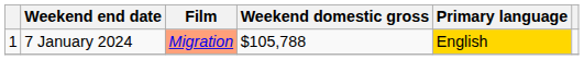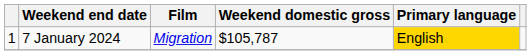7 January 2024 | Film: lightsalmon background -> no background
7 January 2024 | Weekend domestic gross: $105,788 -> $105,787
